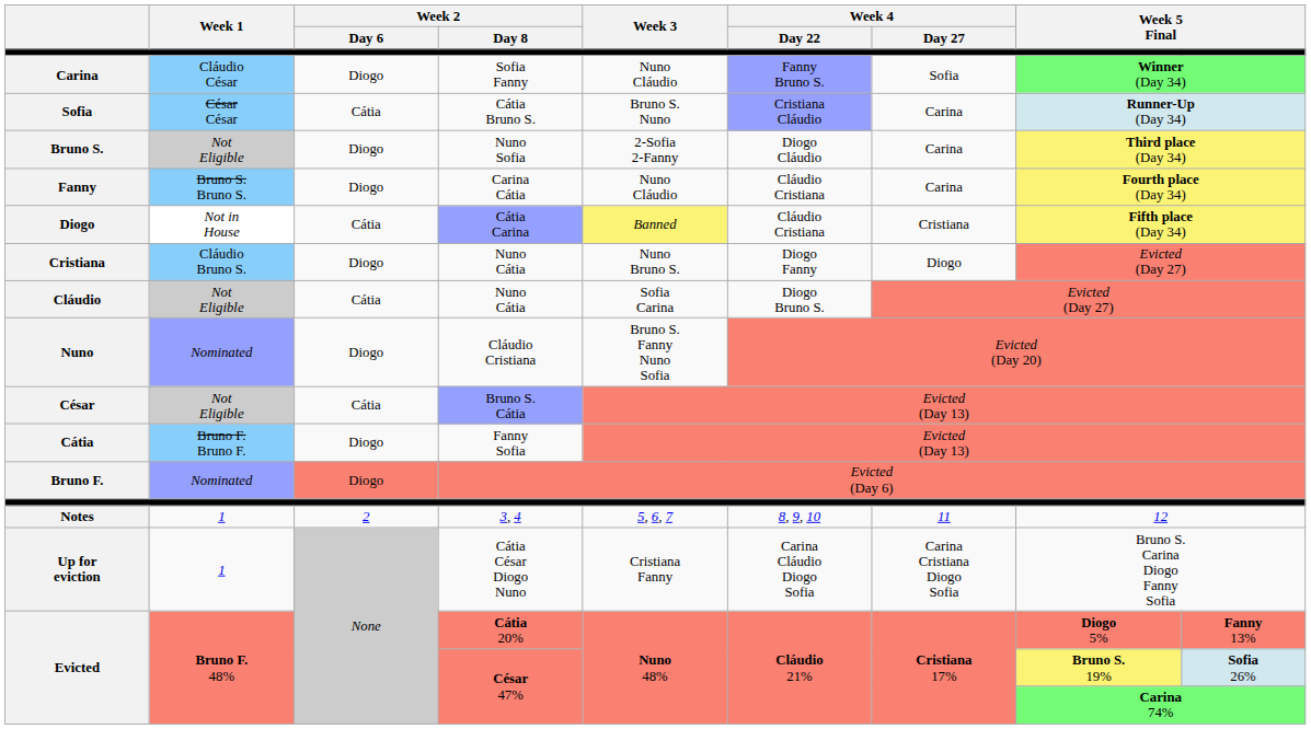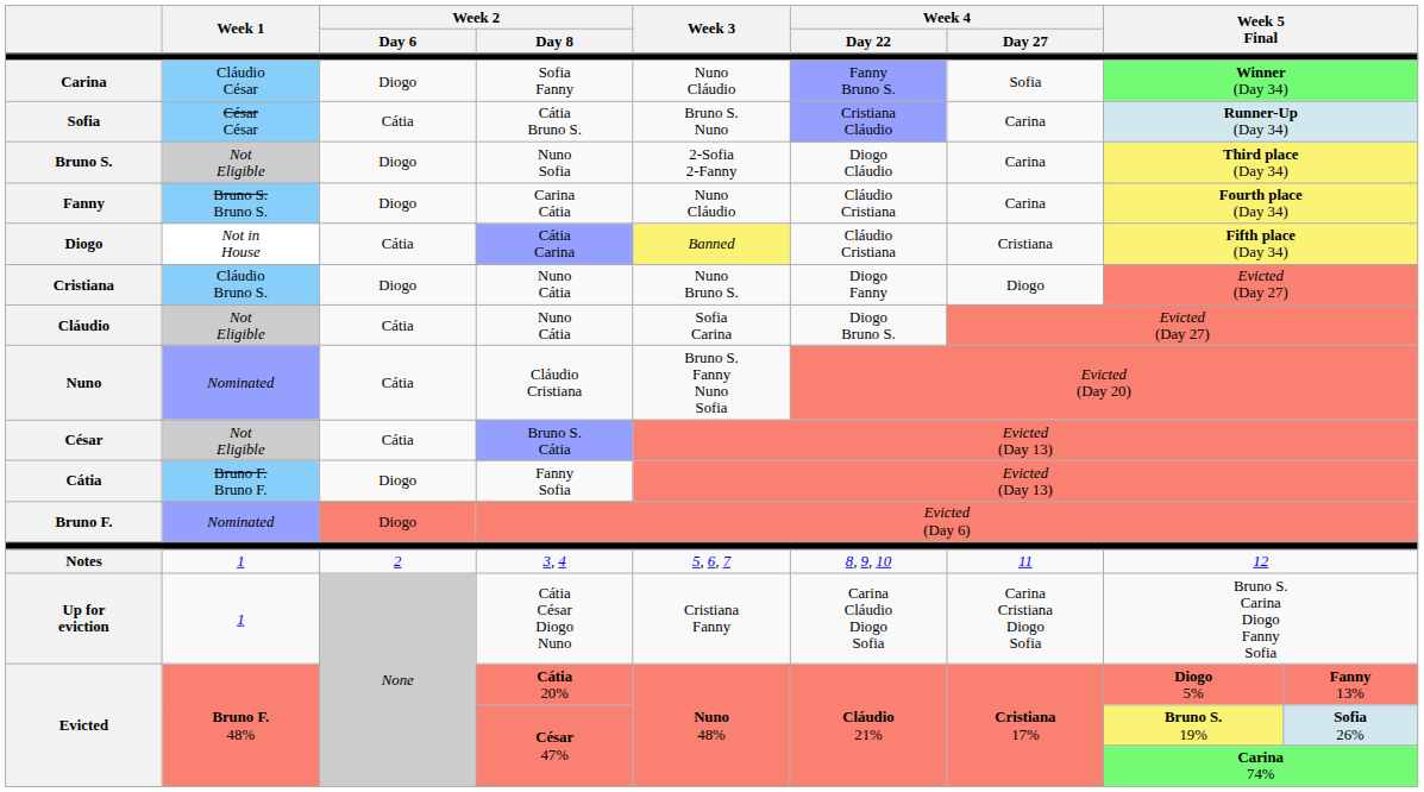Nuno | Week 2 / Day 6: Diogo -> Cátia
